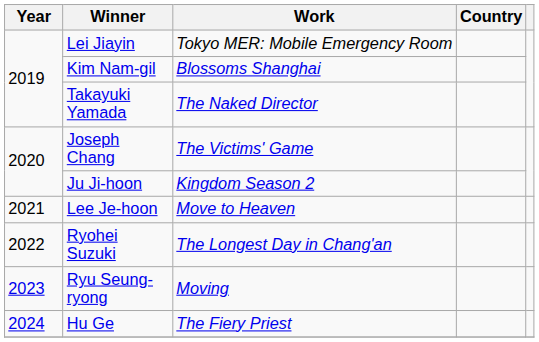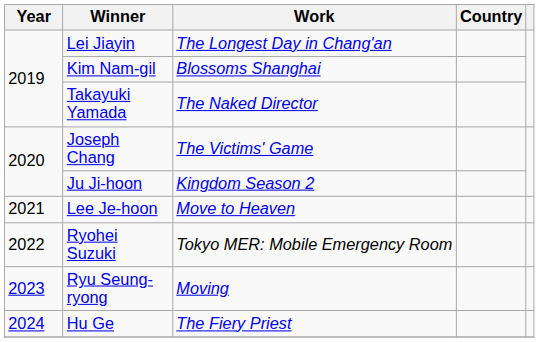Lei Jiayin | Work: Tokyo MER: Mobile Emergency Room -> The Longest Day in Chang'an
Ryohei Suzuki | Work: The Longest Day in Chang'an -> Tokyo MER: Mobile Emergency Room
